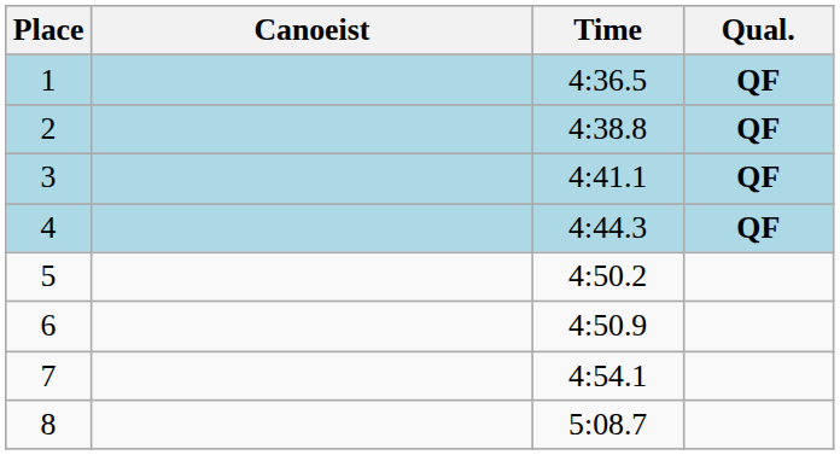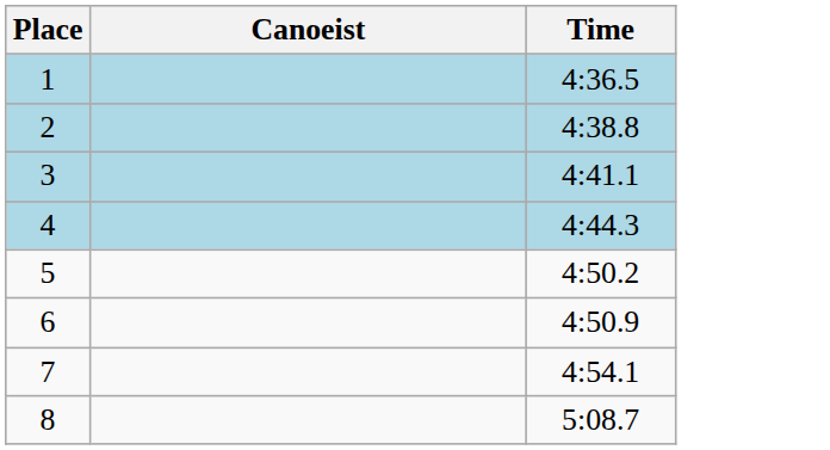- column: Qual. | QF | QF | QF | QF
